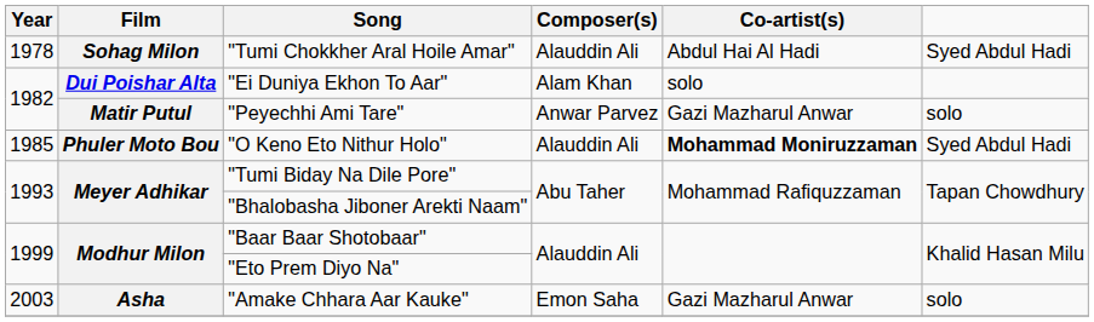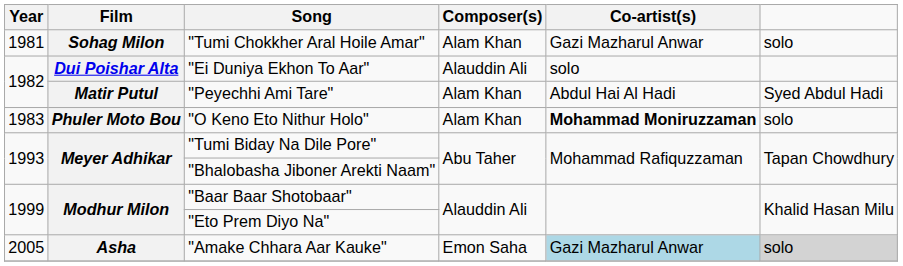"Tumi Chokkher Aral Hoile Amar" | Year: 1978 -> 1981
"Tumi Chokkher Aral Hoile Amar" | Composer(s): Alauddin Ali -> Alam Khan
"Tumi Chokkher Aral Hoile Amar" | Co-artist(s): Abdul Hai Al Hadi -> Gazi Mazharul Anwar
"Tumi Chokkher Aral Hoile Amar" | column 6: Syed Abdul Hadi -> solo
"Ei Duniya Ekhon To Aar" | Composer(s): Alam Khan -> Alauddin Ali
"Peyechhi Ami Tare" | Composer(s): Anwar Parvez -> Alam Khan
"Peyechhi Ami Tare" | Co-artist(s): Gazi Mazharul Anwar -> Abdul Hai Al Hadi
"Peyechhi Ami Tare" | column 6: solo -> Syed Abdul Hadi
"O Keno Eto Nithur Holo" | Year: 1985 -> 1983
"O Keno Eto Nithur Holo" | Composer(s): Alauddin Ali -> Alam Khan
"O Keno Eto Nithur Holo" | column 6: Syed Abdul Hadi -> solo
"Amake Chhara Aar Kauke" | Year: 2003 -> 2005
"Amake Chhara Aar Kauke" | Co-artist(s): no background -> lightblue background
"Amake Chhara Aar Kauke" | column 6: no background -> lightgrey background
